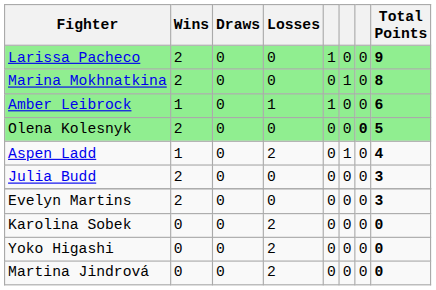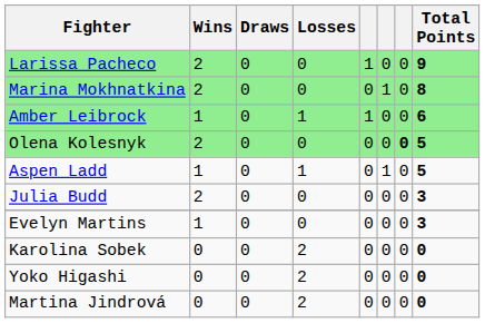Aspen Ladd | Losses: 2 -> 1
Aspen Ladd | Total Points: 4 -> 5
Evelyn Martins | Wins: 2 -> 1
